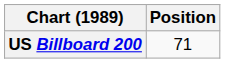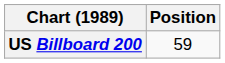US Billboard 200 | Position: 71 -> 59
